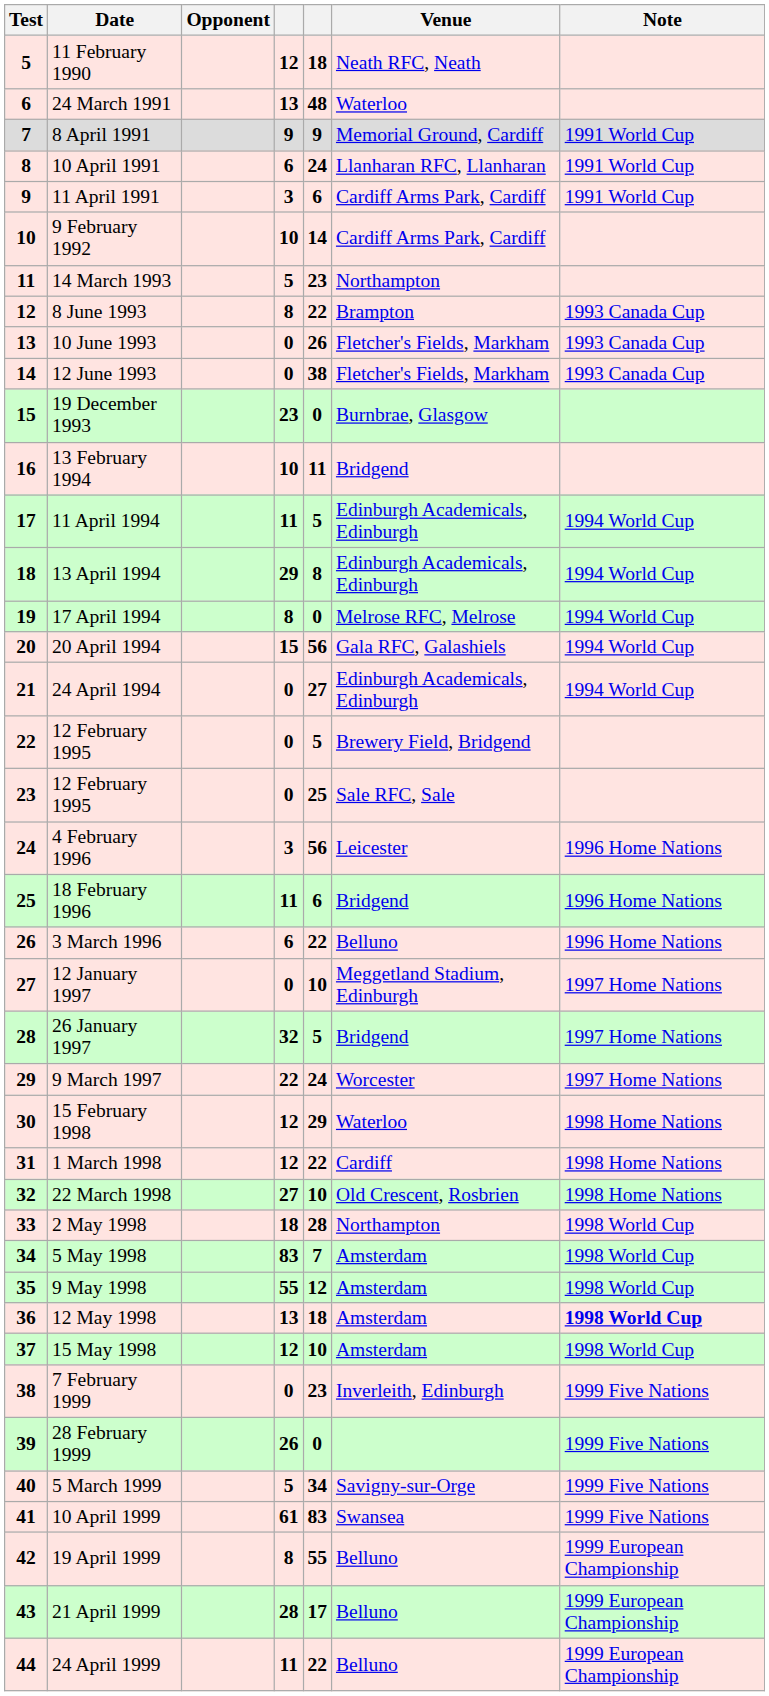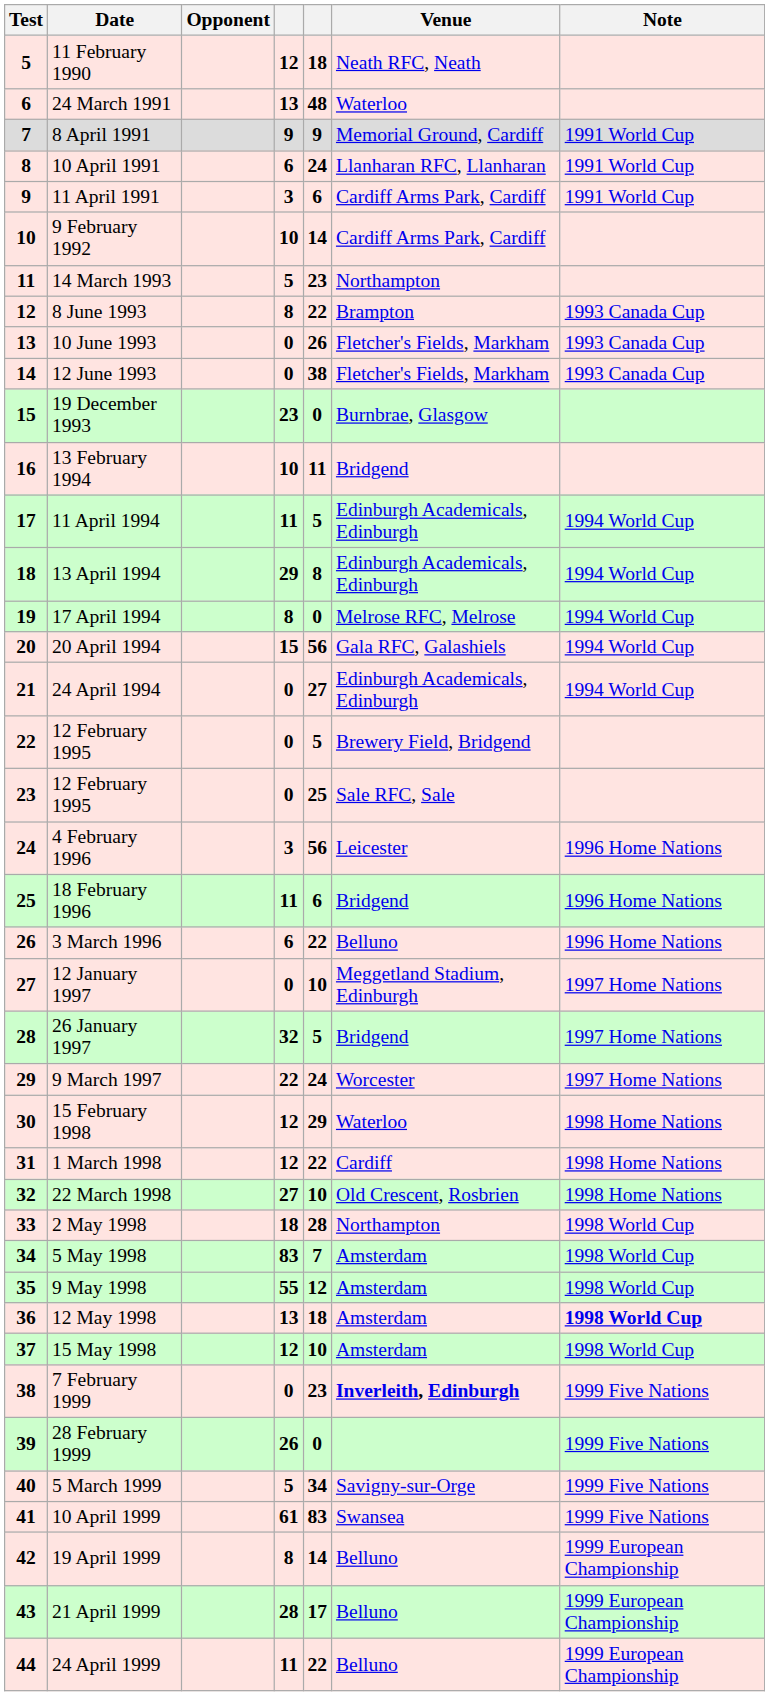7 February 1999 | Venue: normal -> bold
19 April 1999 | column 5: 55 -> 14
